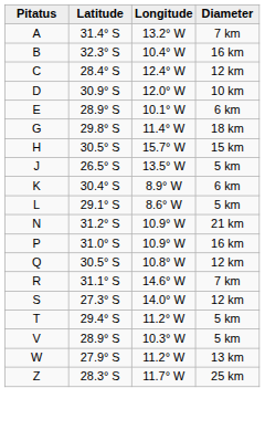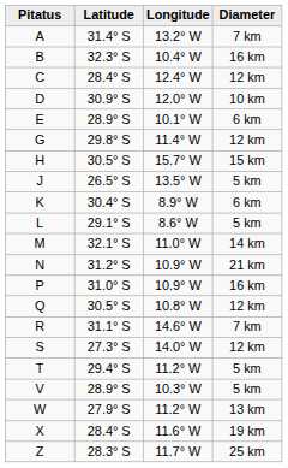G | Diameter: 18 km -> 12 km
+ row: M | 32.1° S | 11.0° W | 14 km
+ row: X | 28.4° S | 11.6° W | 19 km
